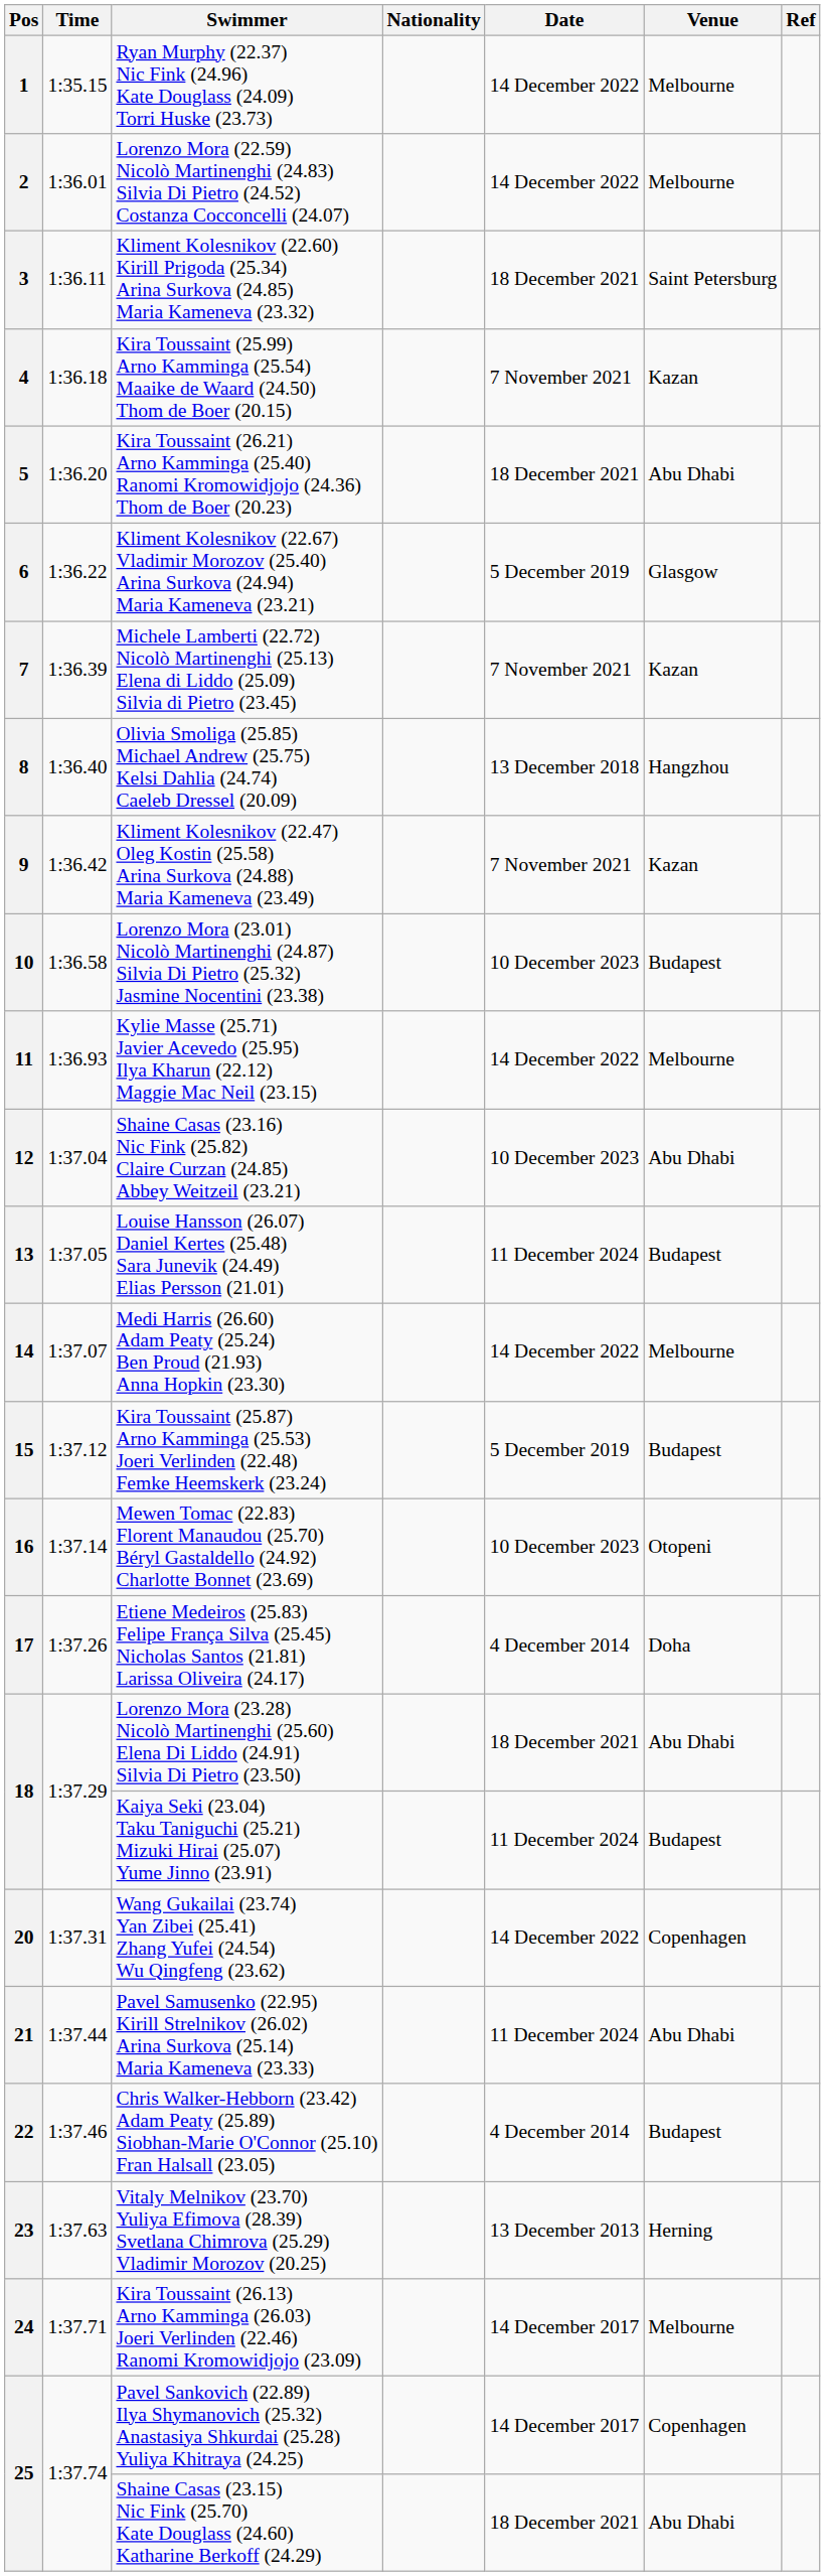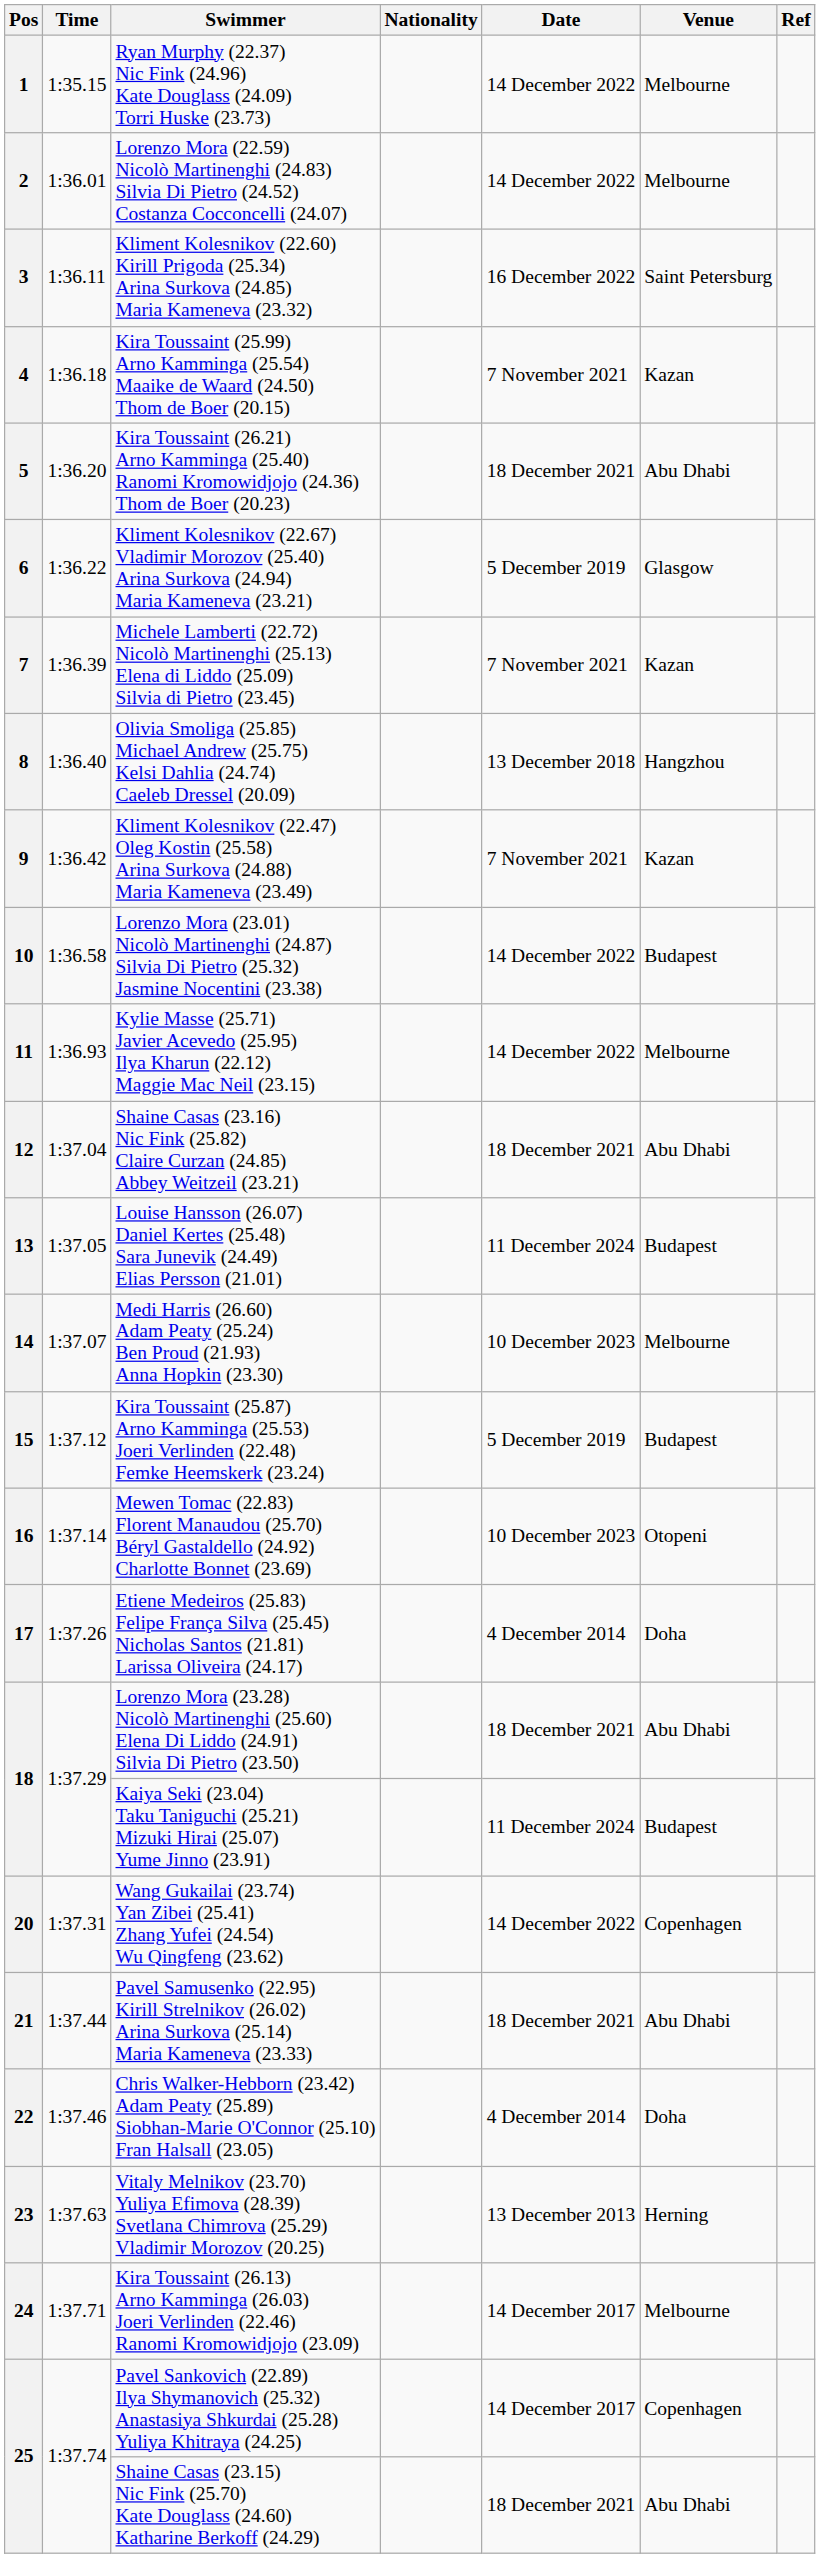3 | Date: 18 December 2021 -> 16 December 2022
10 | Date: 10 December 2023 -> 14 December 2022
12 | Date: 10 December 2023 -> 18 December 2021
14 | Date: 14 December 2022 -> 10 December 2023
21 | Date: 11 December 2024 -> 18 December 2021
22 | Venue: Budapest -> Doha
